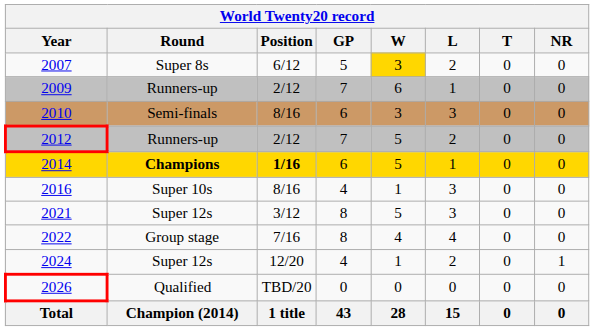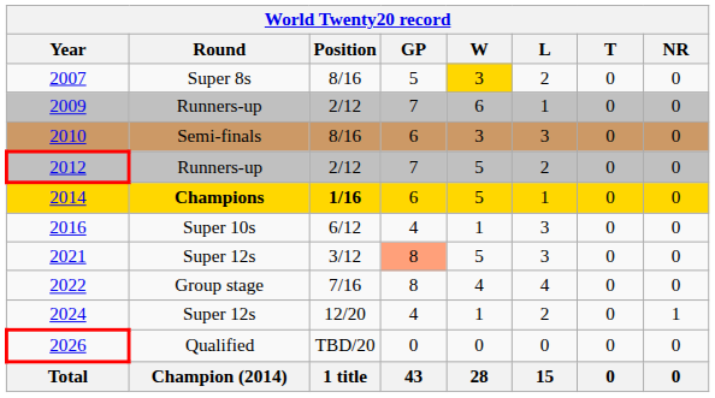2007 | Position: 6/12 -> 8/16
2016 | Position: 8/16 -> 6/12
2021 | GP: no background -> lightsalmon background
